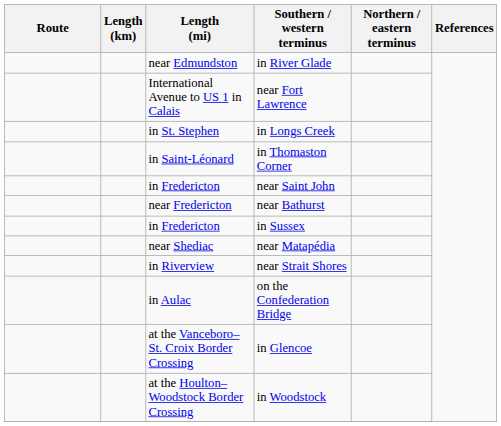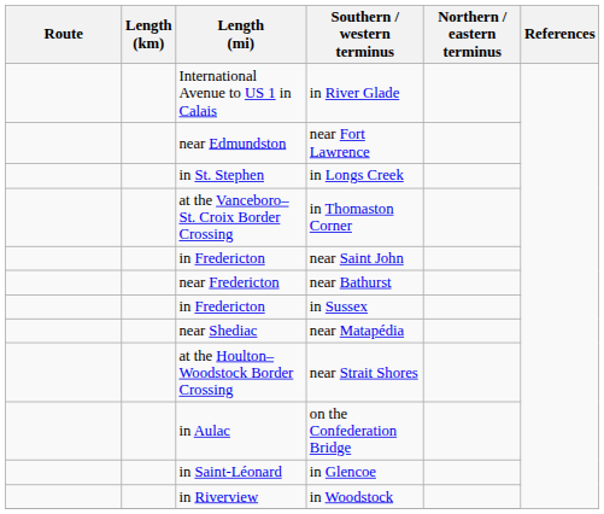in River Glade | Length (mi): near Edmundston -> International Avenue to US 1 in Calais
near Fort Lawrence | Length (mi): International Avenue to US 1 in Calais -> near Edmundston
in Thomaston Corner | Length (mi): in Saint-Léonard -> at the Vanceboro–St. Croix Border Crossing
near Strait Shores | Length (mi): in Riverview -> at the Houlton–Woodstock Border Crossing
in Glencoe | Length (mi): at the Vanceboro–St. Croix Border Crossing -> in Saint-Léonard
in Woodstock | Length (mi): at the Houlton–Woodstock Border Crossing -> in Riverview
